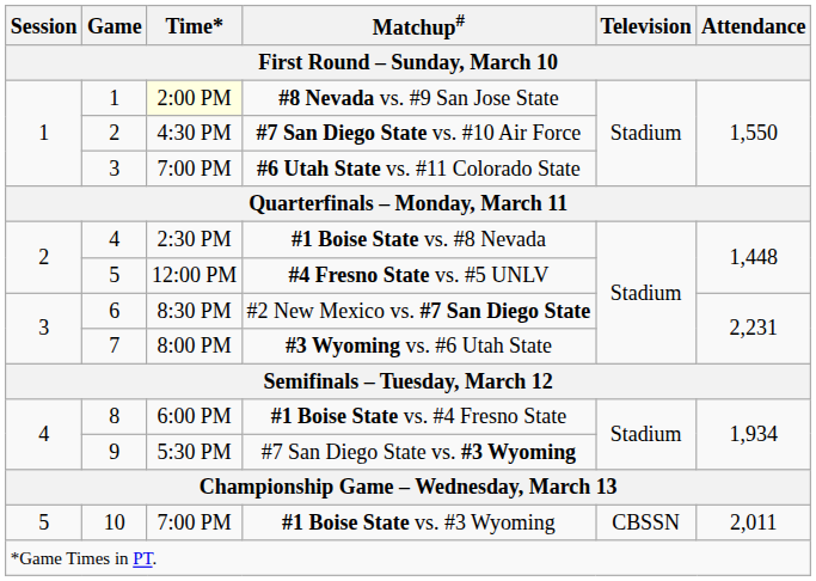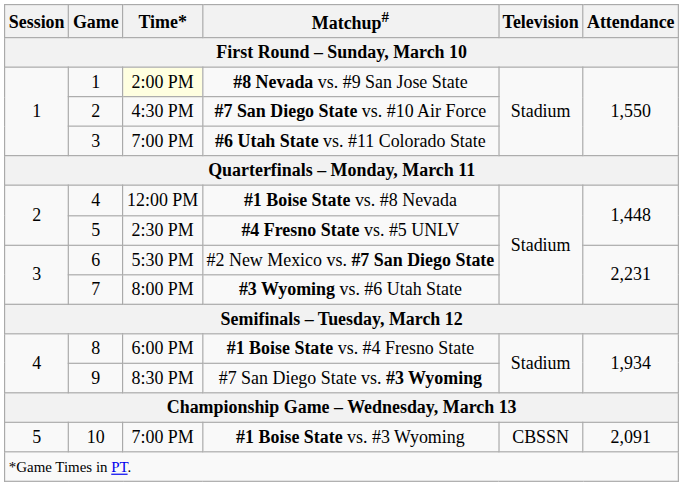#1 Boise State vs. #8 Nevada | Time*: 2:30 PM -> 12:00 PM
#4 Fresno State vs. #5 UNLV | Time*: 12:00 PM -> 2:30 PM
#2 New Mexico vs. #7 San Diego State | Time*: 8:30 PM -> 5:30 PM
#7 San Diego State vs. #3 Wyoming | Time*: 5:30 PM -> 8:30 PM
#1 Boise State vs. #3 Wyoming | Attendance: 2,011 -> 2,091
